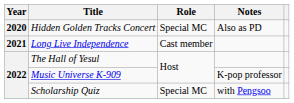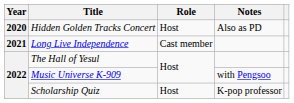Hidden Golden Tracks Concert | Role: Special MC -> Host
Music Universe K-909 | Notes: K-pop professor -> with Pengsoo
Scholarship Quiz | Role: Special MC -> Host
Scholarship Quiz | Notes: with Pengsoo -> K-pop professor
